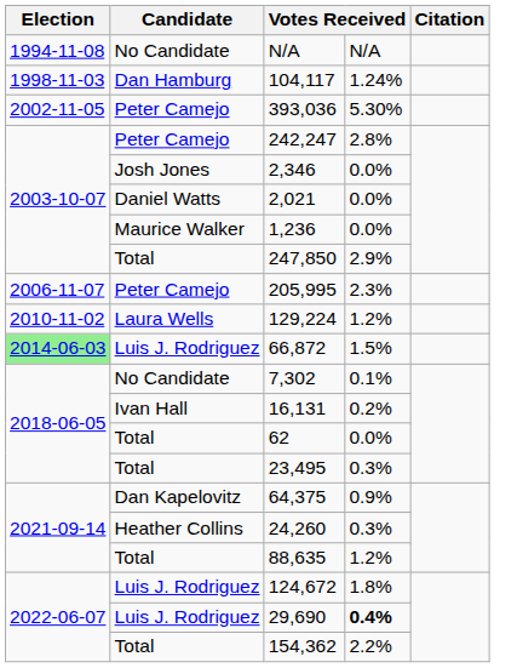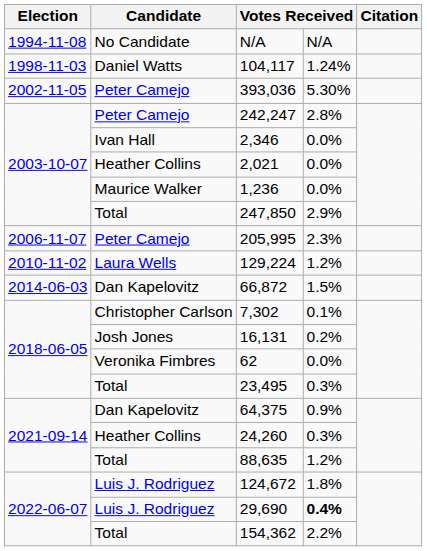104,117 | Candidate: Dan Hamburg -> Daniel Watts
2,346 | Candidate: Josh Jones -> Ivan Hall
2,021 | Candidate: Daniel Watts -> Heather Collins
66,872 | Election: lightgreen background -> no background
66,872 | Candidate: Luis J. Rodriguez -> Dan Kapelovitz
7,302 | Candidate: No Candidate -> Christopher Carlson
16,131 | Candidate: Ivan Hall -> Josh Jones
62 | Candidate: Total -> Veronika Fimbres
